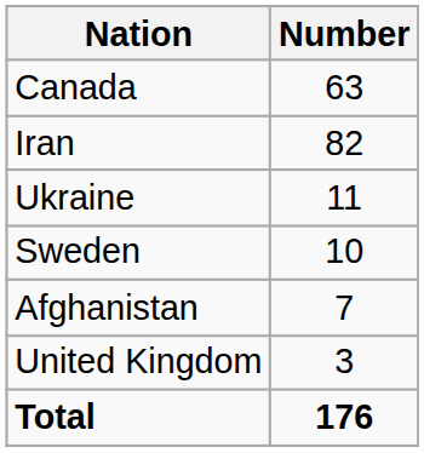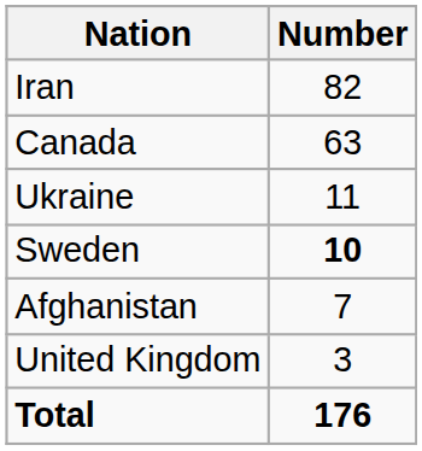rows swapped: Iran <-> Canada
Sweden | Number: normal -> bold
